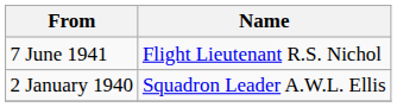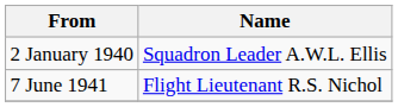rows swapped: 2 January 1940 <-> 7 June 1941
